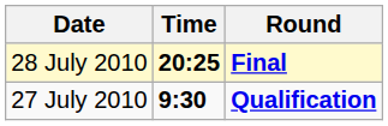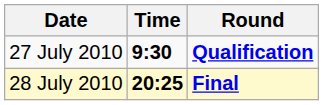rows swapped: 27 July 2010 <-> 28 July 2010
